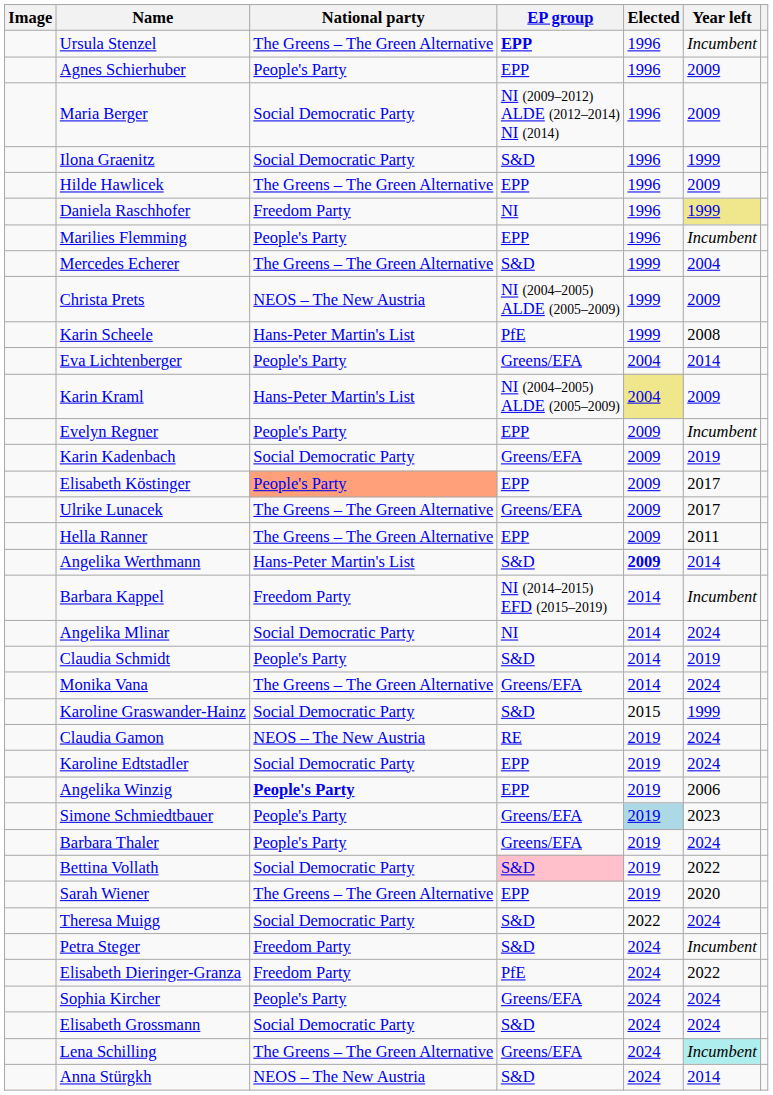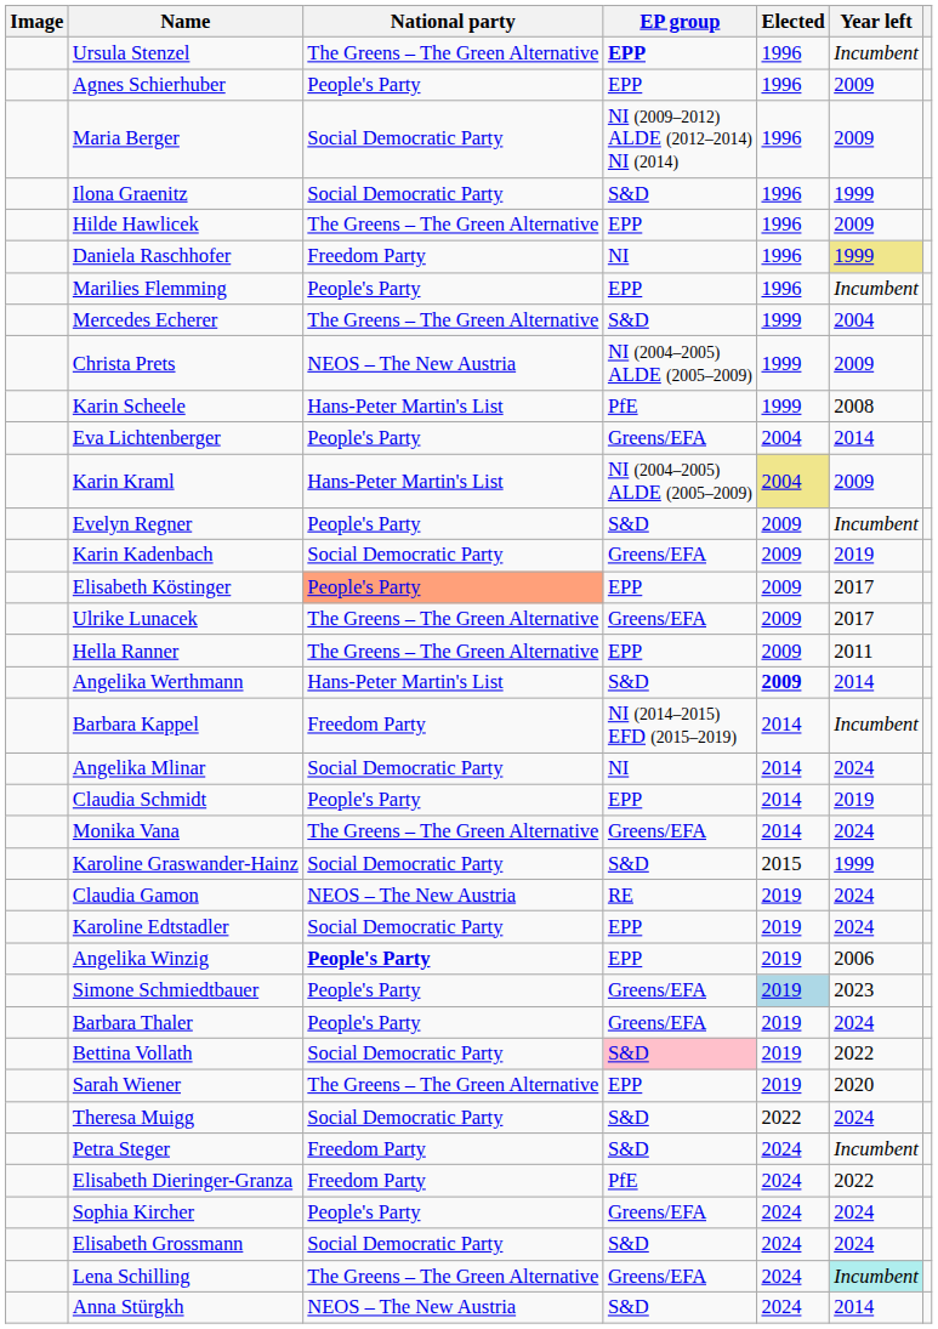Evelyn Regner | EP group: EPP -> S&D
Claudia Schmidt | EP group: S&D -> EPP
